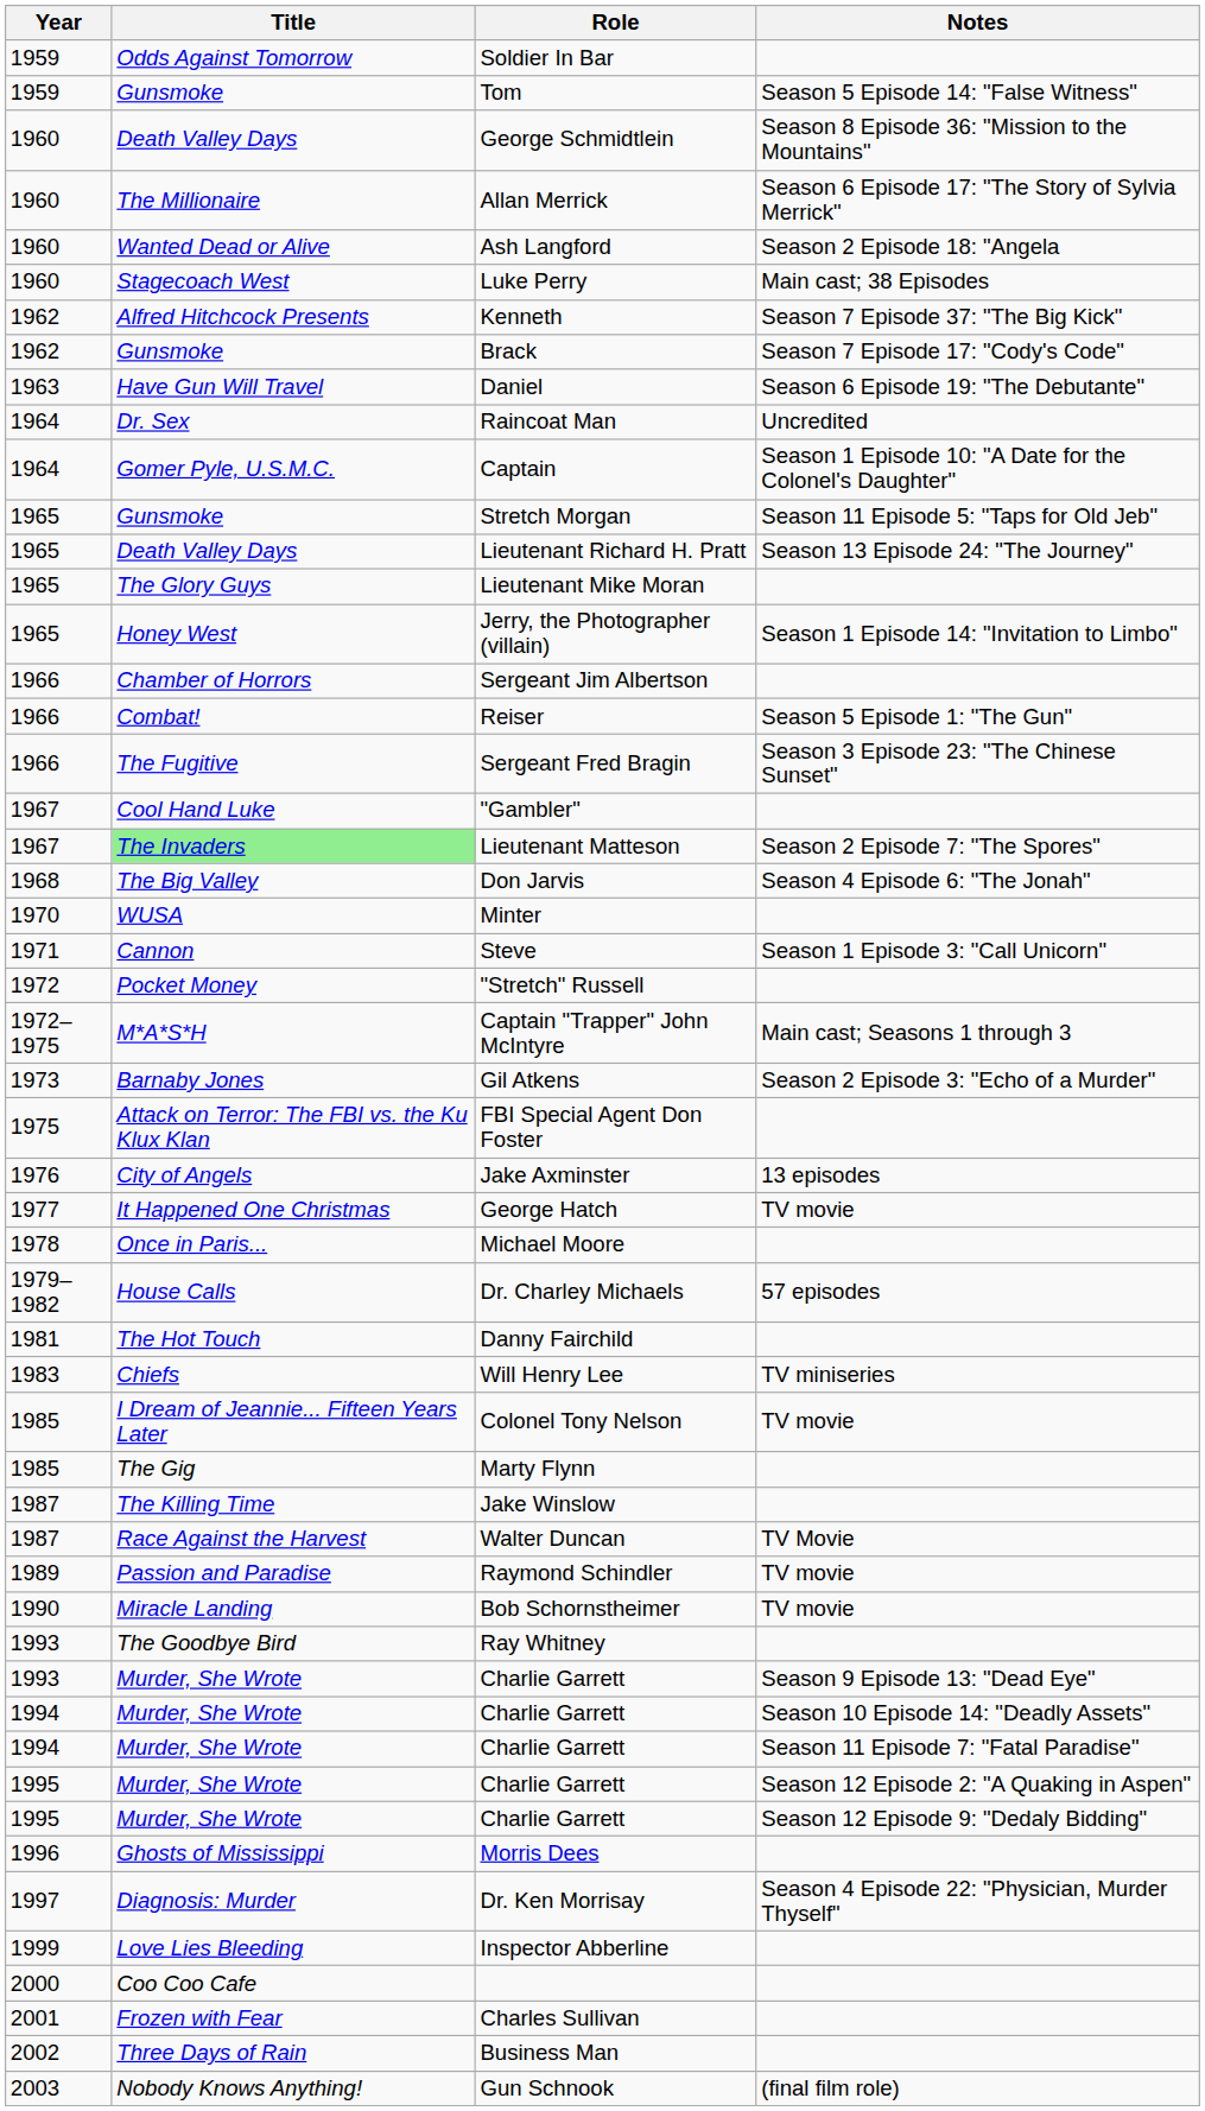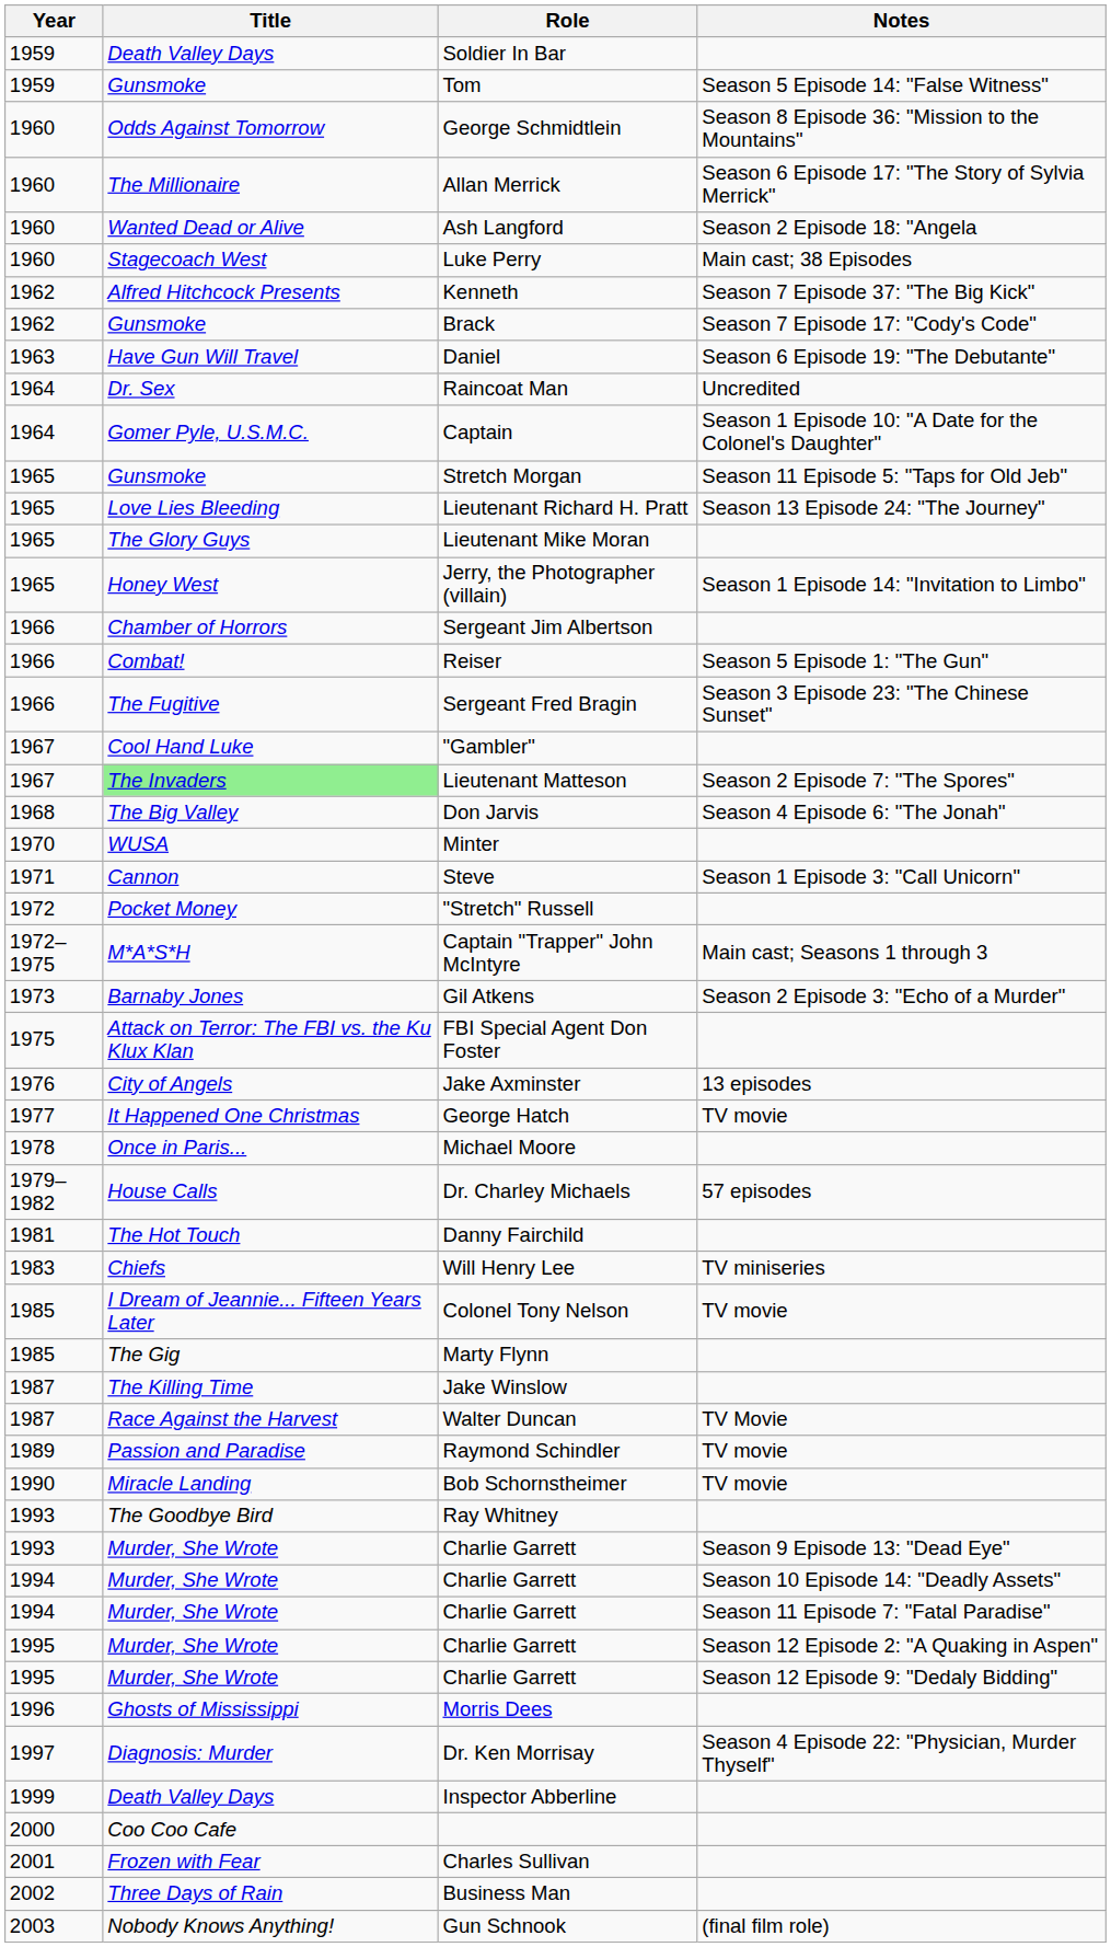Soldier In Bar | Title: Odds Against Tomorrow -> Death Valley Days
George Schmidtlein | Title: Death Valley Days -> Odds Against Tomorrow
Lieutenant Richard H. Pratt | Title: Death Valley Days -> Love Lies Bleeding
Inspector Abberline | Title: Love Lies Bleeding -> Death Valley Days
